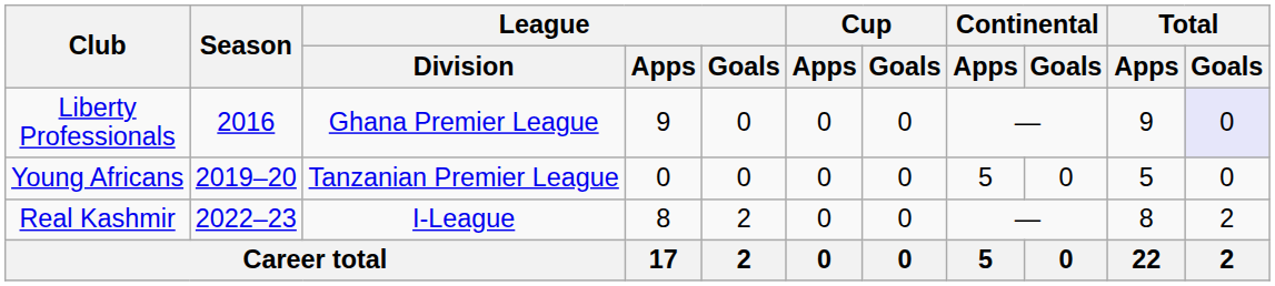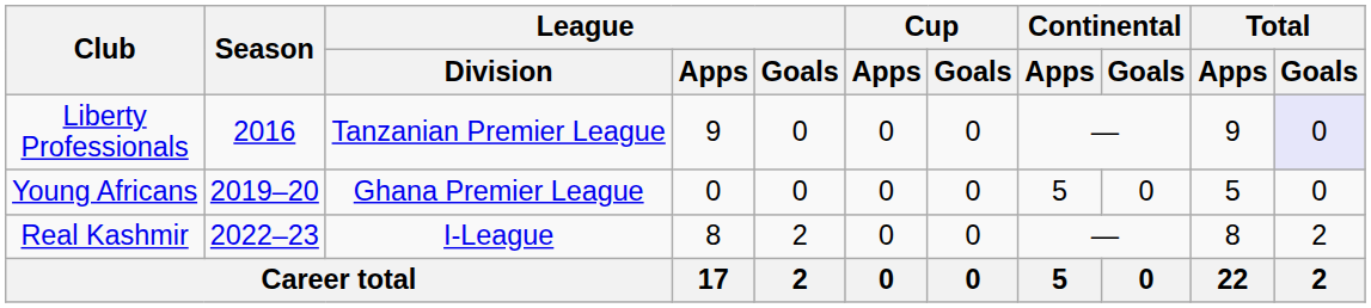Liberty Professionals | League / Division: Ghana Premier League -> Tanzanian Premier League
Young Africans | League / Division: Tanzanian Premier League -> Ghana Premier League
